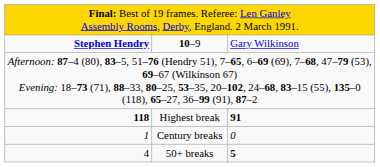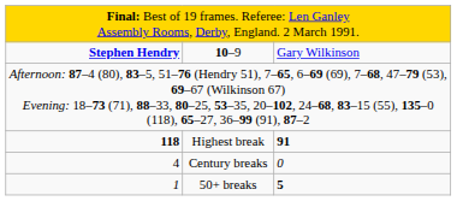Century breaks | column 1: 1 -> 4
50+ breaks | column 1: 4 -> 1
